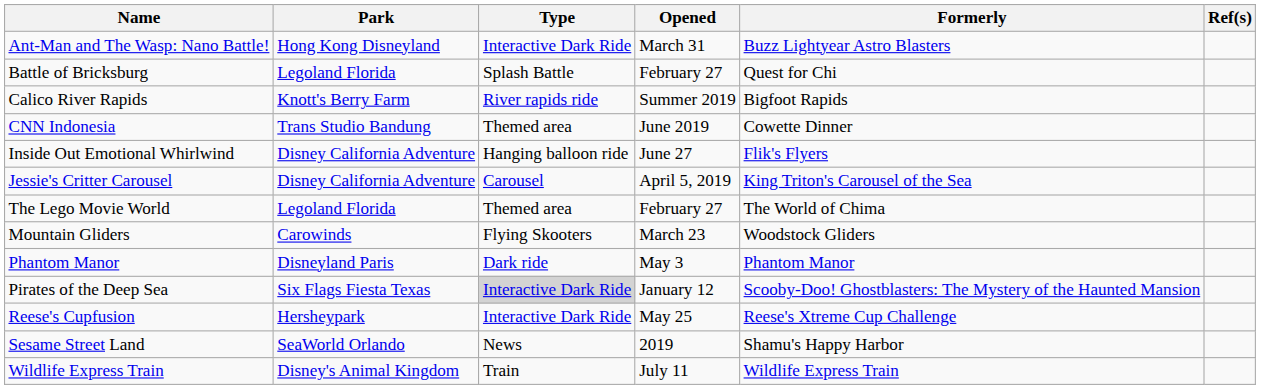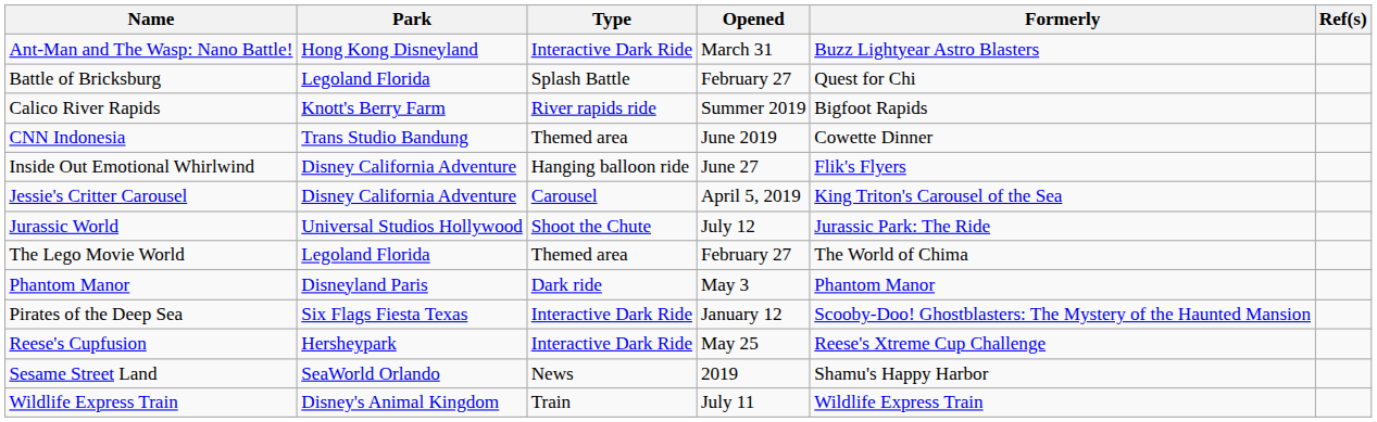+ row: Jurassic World | Universal Studios Hollywood | Shoot the Chute | July 12 | Jurassic Park: The Ride
- row: Mountain Gliders | Carowinds | Flying Skooters | March 23 | Woodstock Gliders
Pirates of the Deep Sea | Type: lightgrey background -> no background
